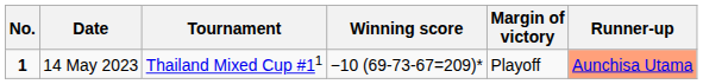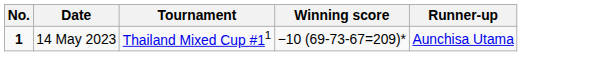- column: Margin of victory | Playoff
14 May 2023 | Runner-up: lightsalmon background -> no background
